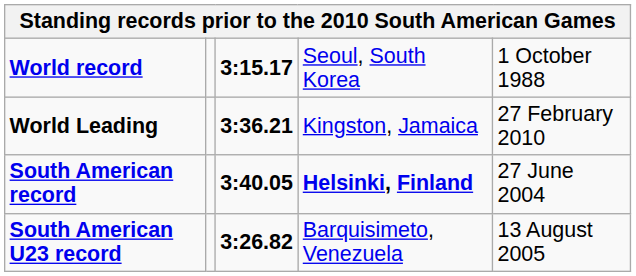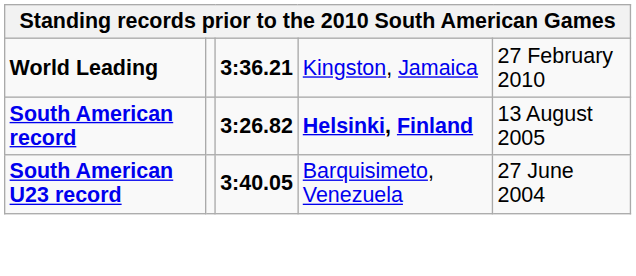- row: World record | 3:15.17 | Seoul, South Korea | 1 October 1988
South American record | column 3: 3:40.05 -> 3:26.82
South American record | column 5: 27 June 2004 -> 13 August 2005
South American U23 record | column 3: 3:26.82 -> 3:40.05
South American U23 record | column 5: 13 August 2005 -> 27 June 2004
